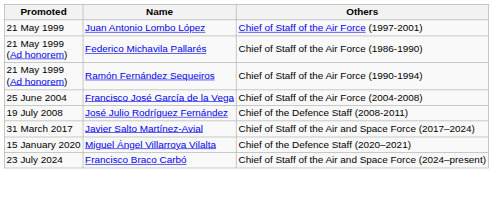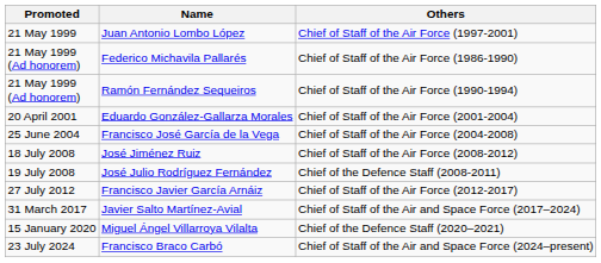+ row: 20 April 2001 | Eduardo González-Gallarza Morales | Chief of Staff of the Air Force (2001-2004)
+ row: 18 July 2008 | José Jiménez Ruiz | Chief of Staff of the Air Force (2008-2012)
+ row: 27 July 2012 | Francisco Javier García Arnáiz | Chief of Staff of the Air Force (2012-2017)
